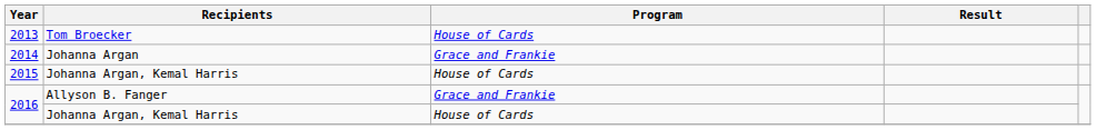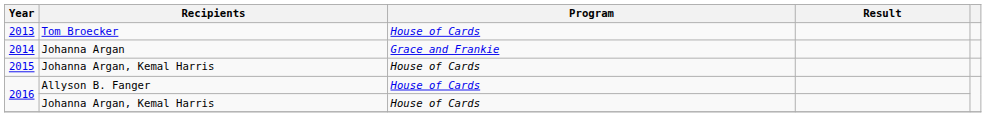2016 / Allyson B. Fanger | Program: Grace and Frankie -> House of Cards
